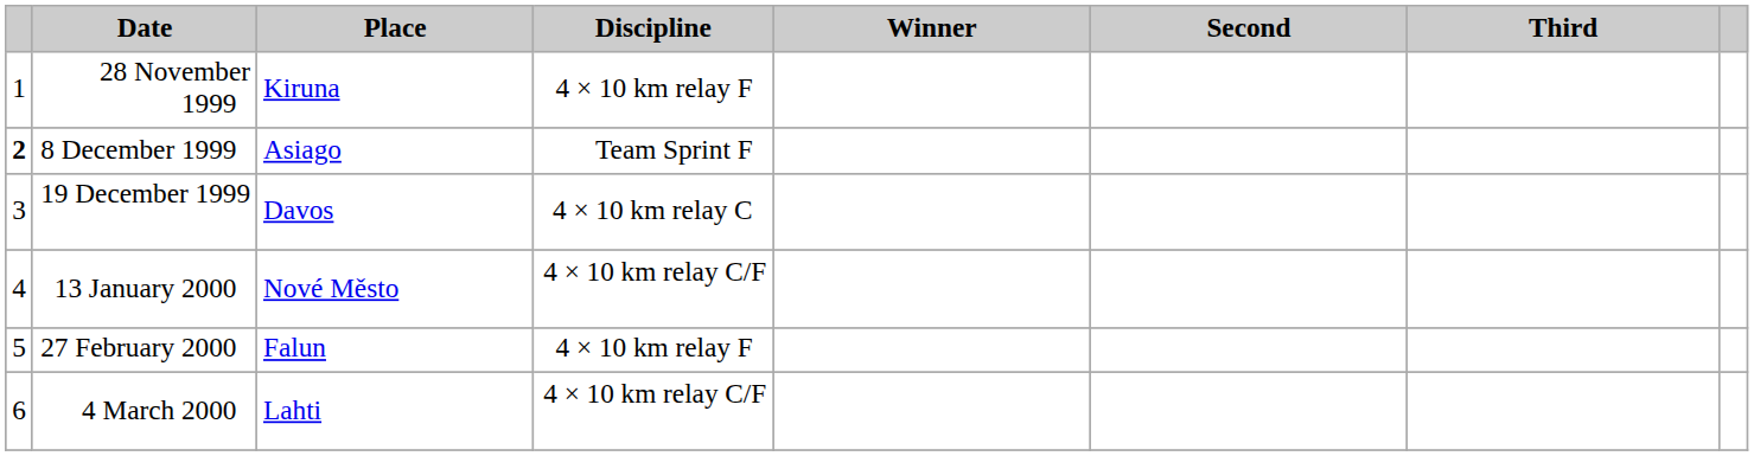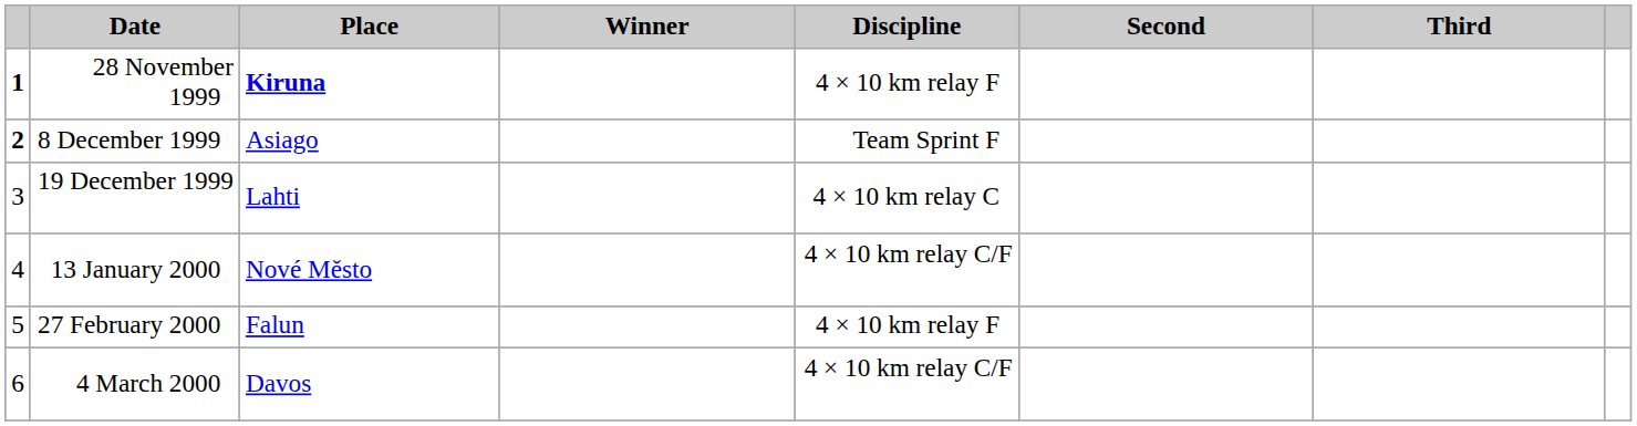columns swapped: Discipline <-> Winner
28 November 1999 | column 1: normal -> bold
28 November 1999 | Place: normal -> bold
19 December 1999 | Place: Davos -> Lahti
4 March 2000 | Place: Lahti -> Davos
